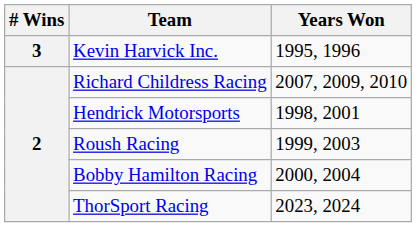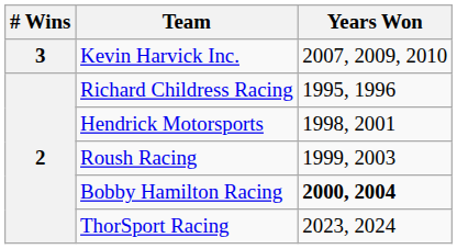Kevin Harvick Inc. | Years Won: 1995, 1996 -> 2007, 2009, 2010
Richard Childress Racing | Years Won: 2007, 2009, 2010 -> 1995, 1996
Bobby Hamilton Racing | Years Won: normal -> bold
